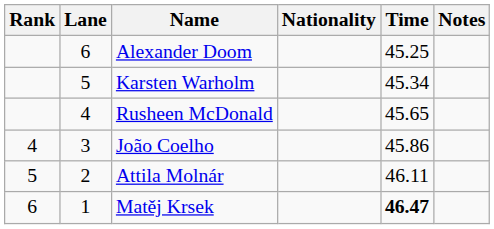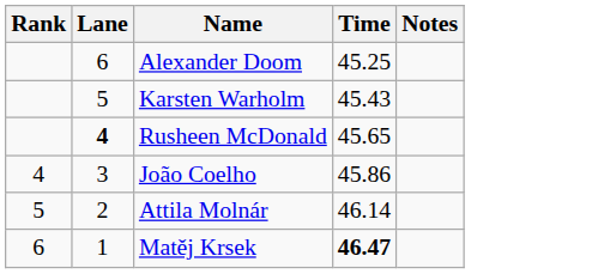- column: Nationality
Karsten Warholm | Time: 45.34 -> 45.43
Rusheen McDonald | Lane: normal -> bold
Attila Molnár | Time: 46.11 -> 46.14
